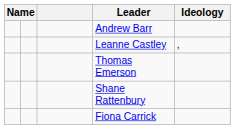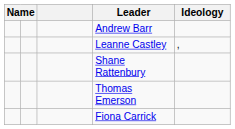rows swapped: Shane Rattenbury <-> Thomas Emerson
